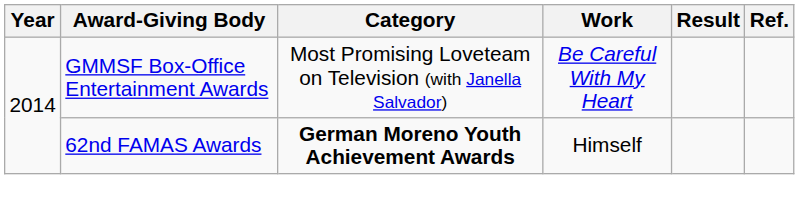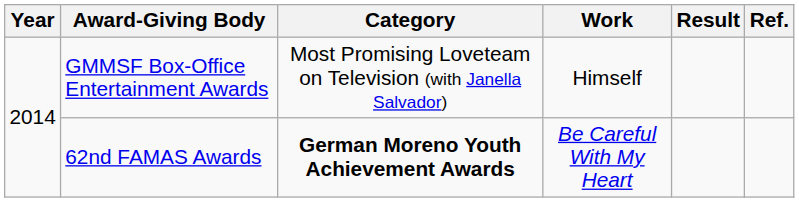GMMSF Box-Office Entertainment Awards | Work: Be Careful With My Heart -> Himself
62nd FAMAS Awards | Work: Himself -> Be Careful With My Heart
